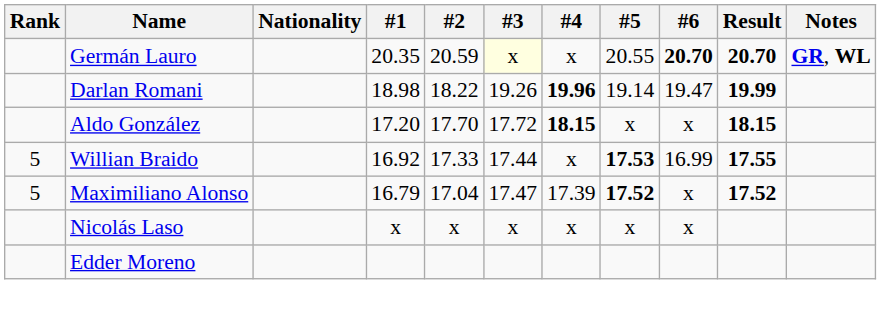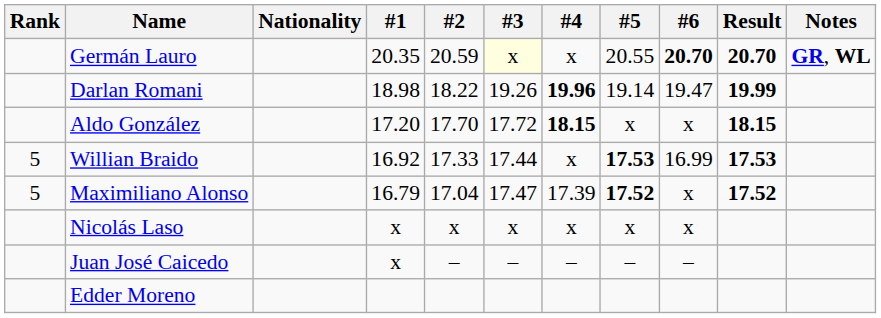Willian Braido | Result: 17.55 -> 17.53
+ row: Juan José Caicedo | x | – | – | – | – | –
